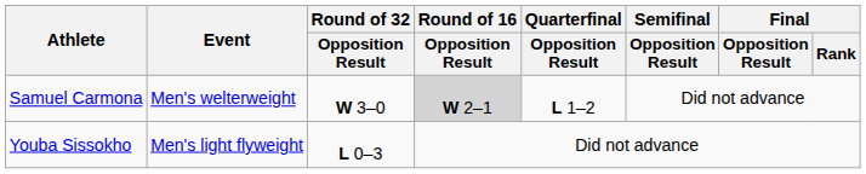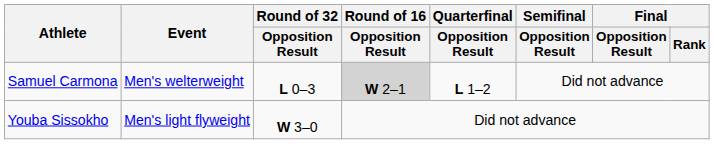Samuel Carmona | Round of 32 / Opposition Result: W 3–0 -> L 0–3
Youba Sissokho | Round of 32 / Opposition Result: L 0–3 -> W 3–0
